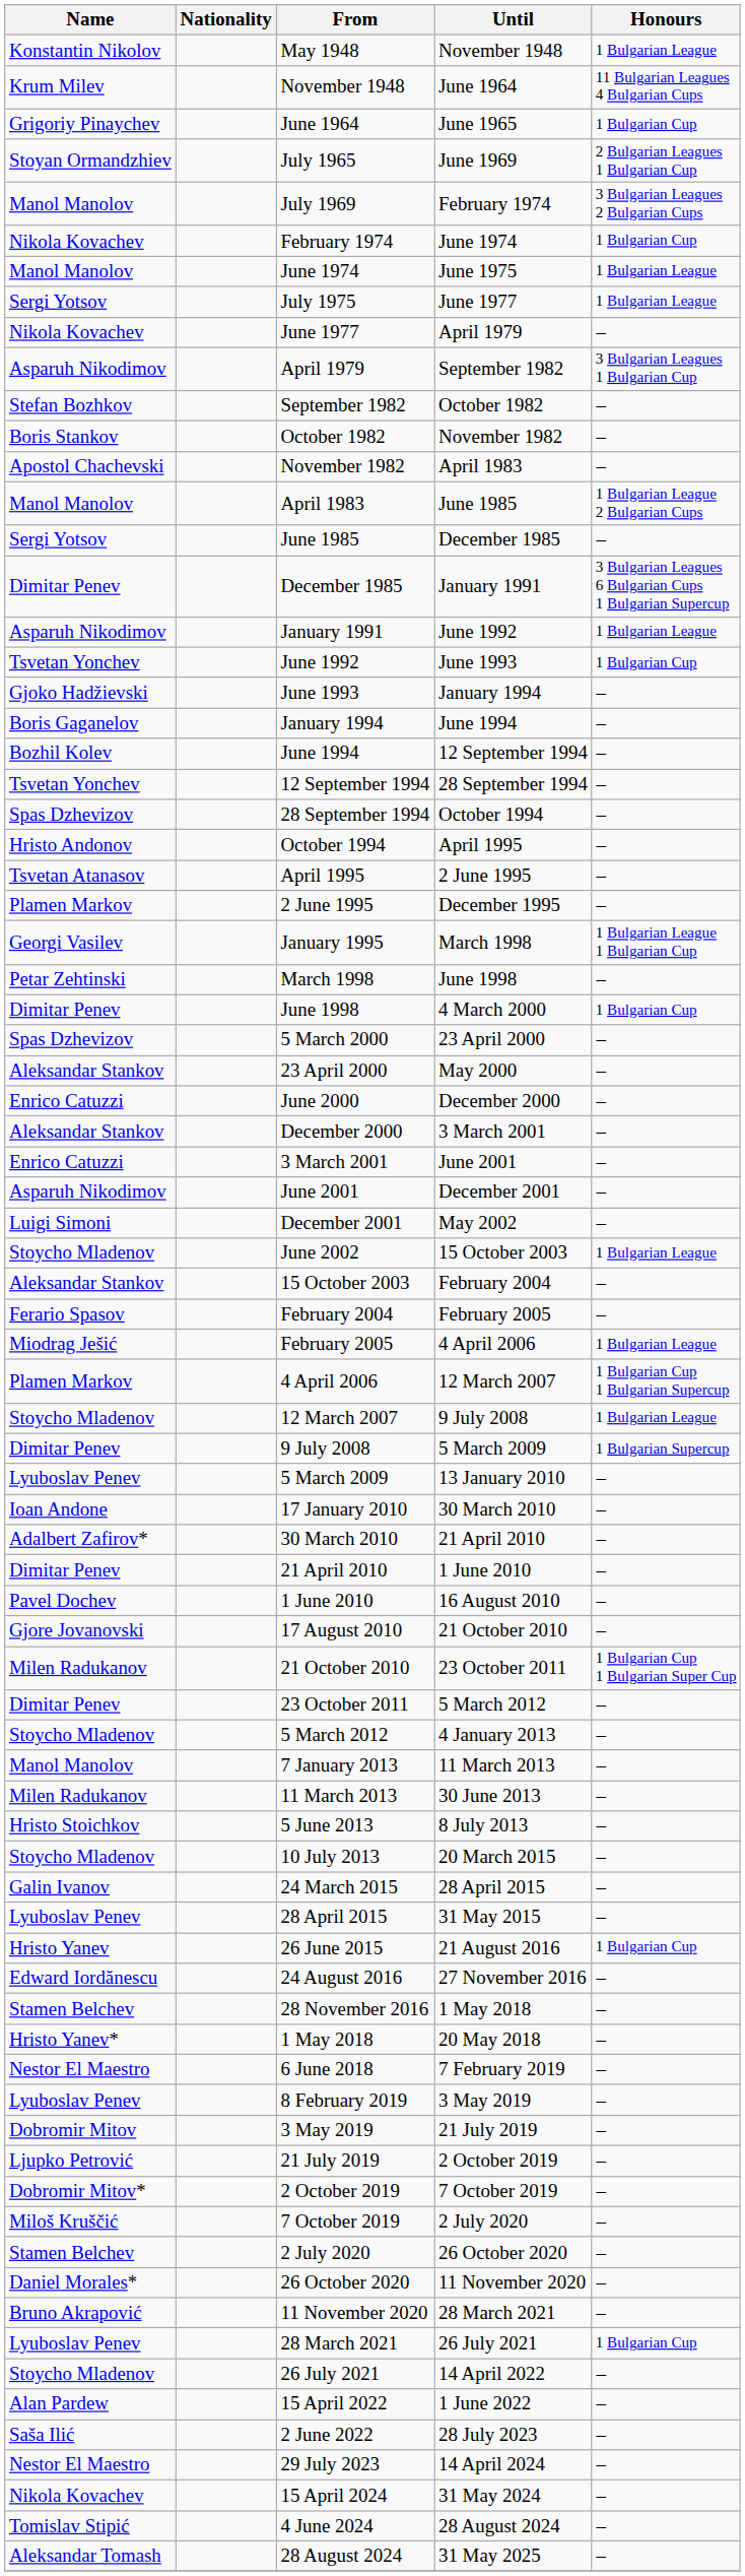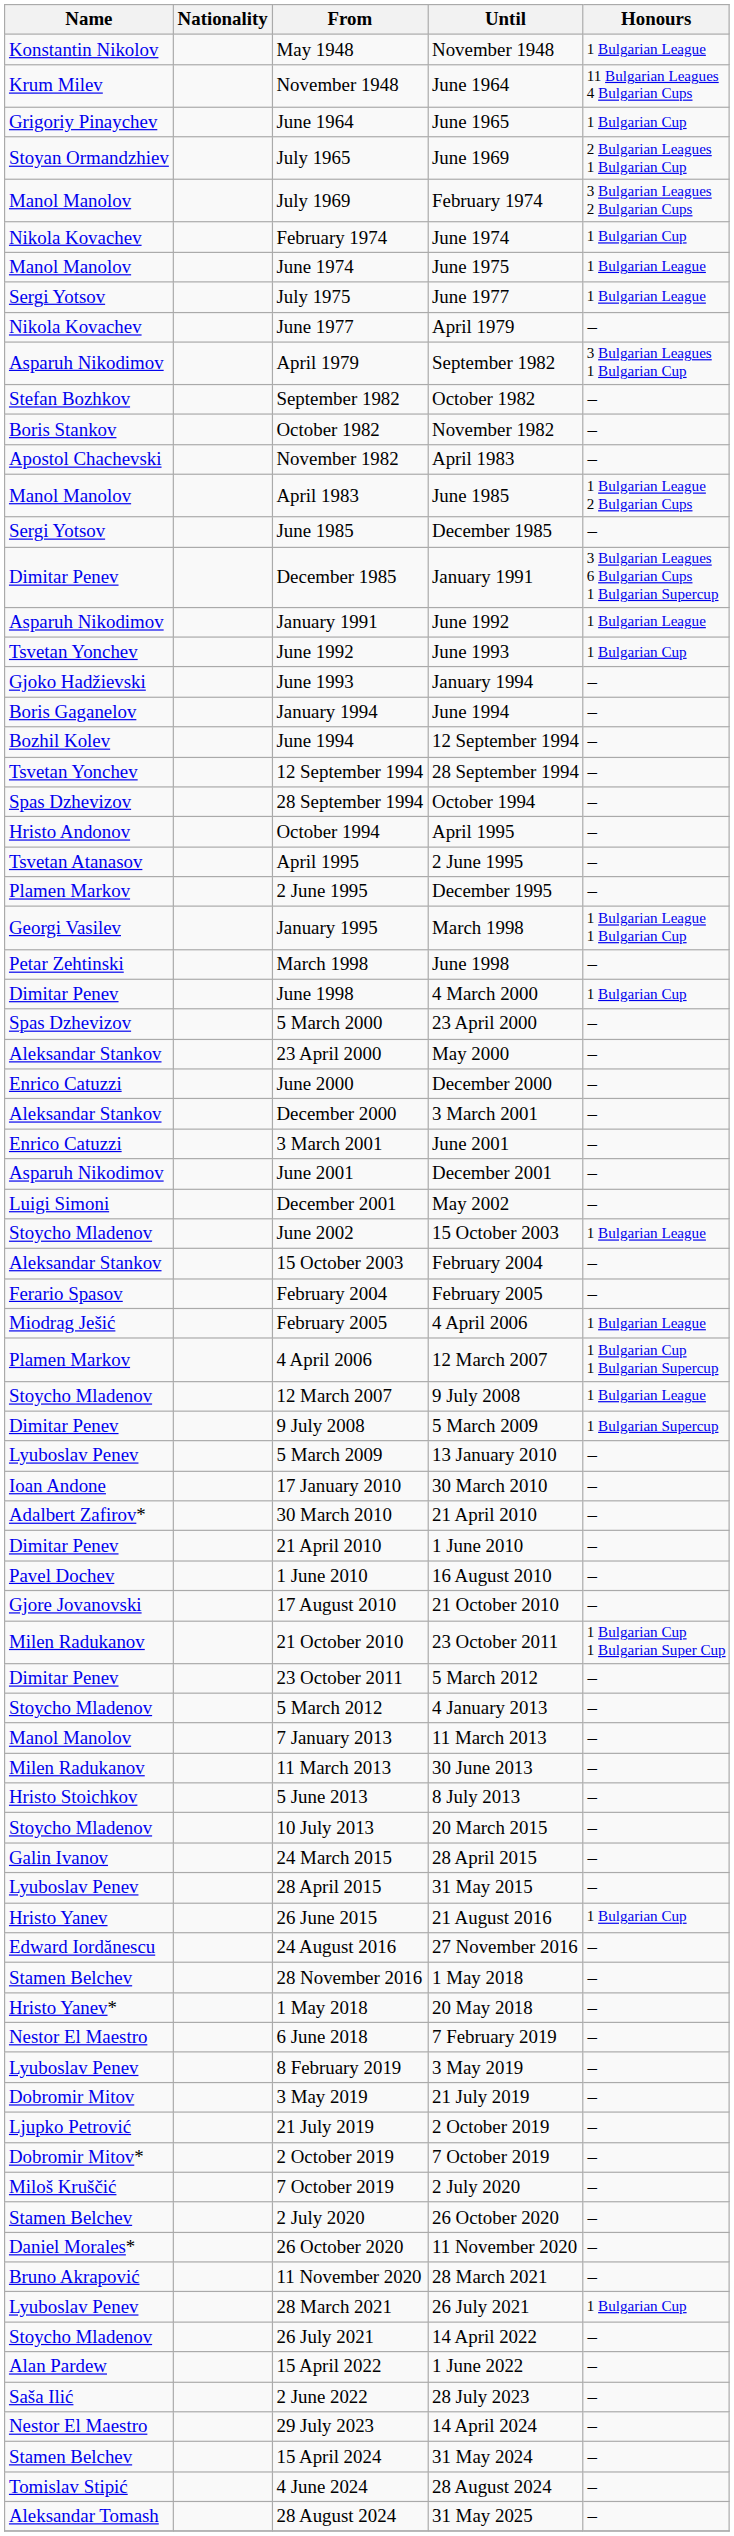15 April 2024 | Name: Nikola Kovachev -> Stamen Belchev
